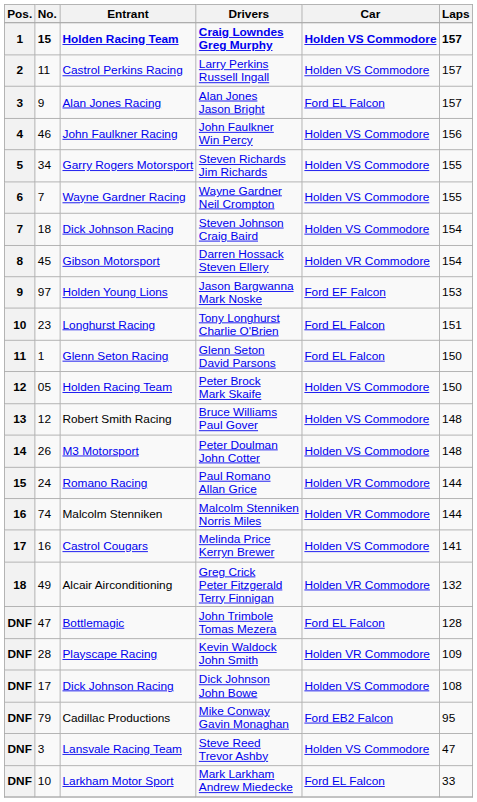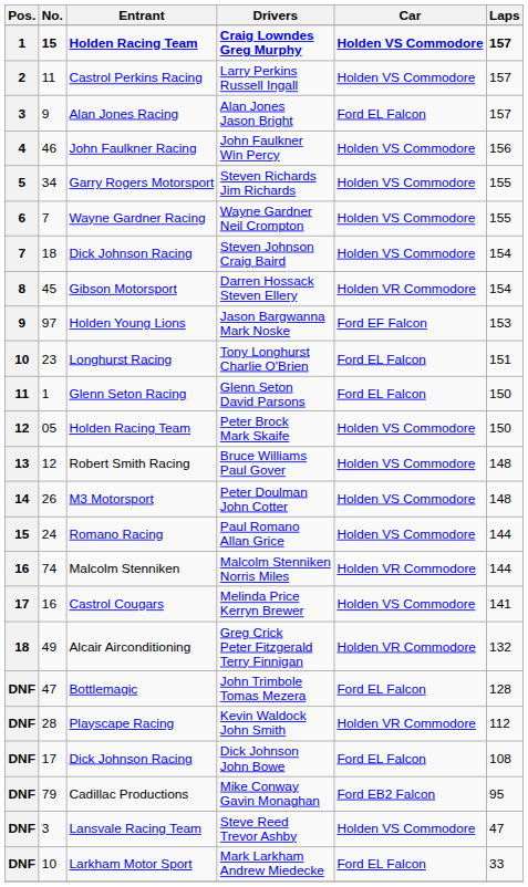Paul Romano Allan Grice | Car: Holden VR Commodore -> Holden VS Commodore
Kevin Waldock John Smith | Laps: 109 -> 112
Dick Johnson John Bowe | Car: Holden VS Commodore -> Ford EL Falcon
